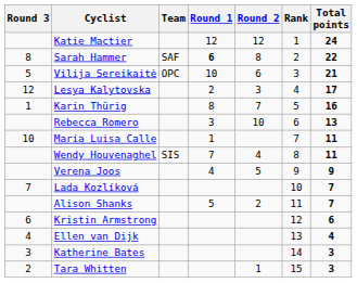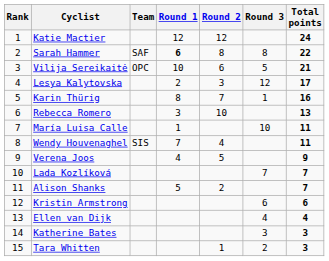columns swapped: Rank <-> Round 3
